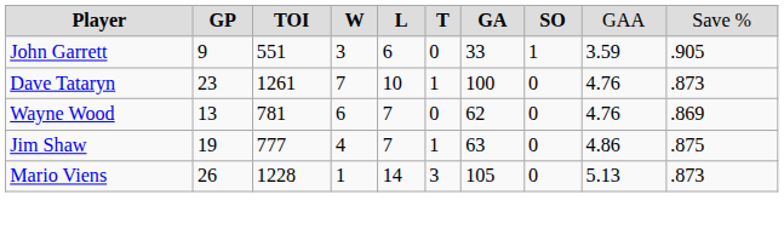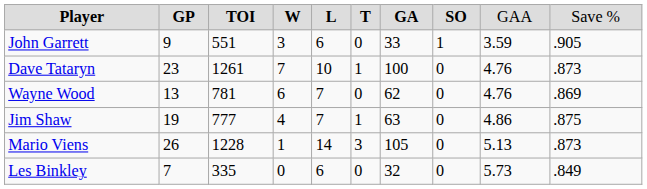+ row: Les Binkley | 7 | 335 | 0 | 6 | 0 | 32 | 0 | 5.73 | .849
